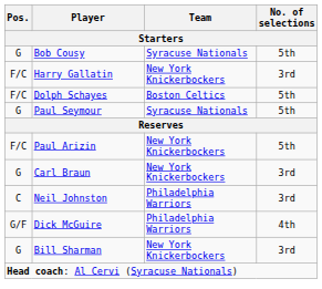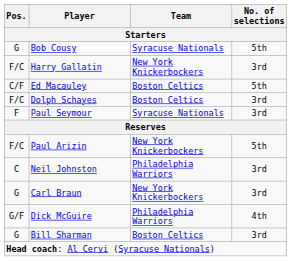+ row: C/F | Ed Macauley | Boston Celtics | 5th
Dolph Schayes | No. of selections: 5th -> 3rd
Paul Seymour | Pos.: G -> F
Paul Seymour | No. of selections: 5th -> 3rd
rows swapped: Carl Braun <-> Neil Johnston
Bill Sharman | Team: New York Knickerbockers -> Boston Celtics
